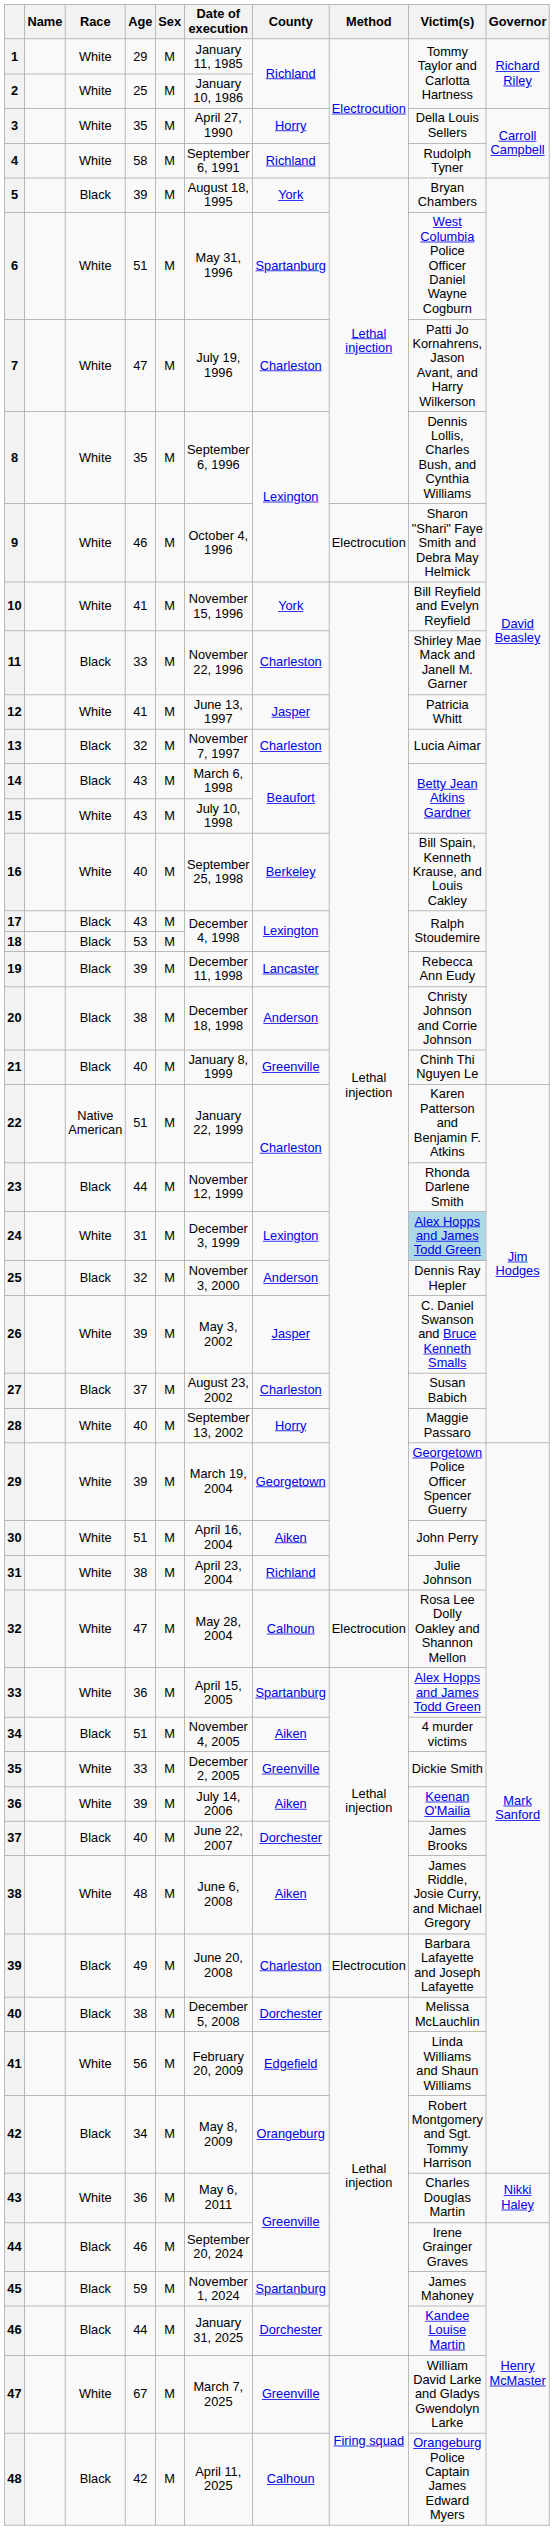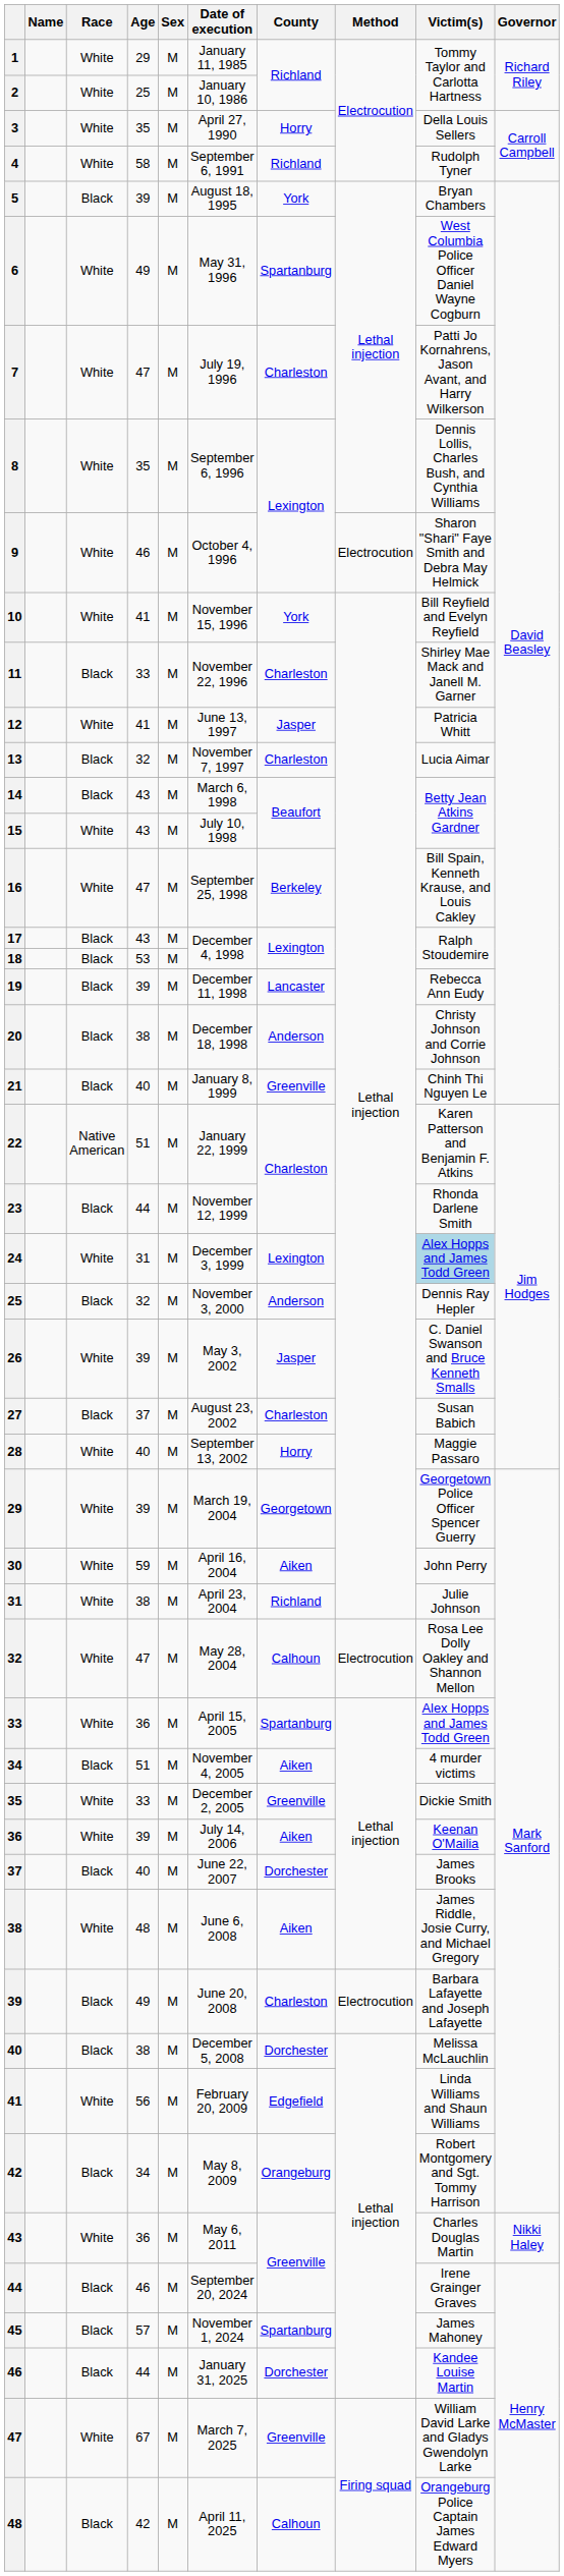6 | Age: 51 -> 49
16 | Age: 40 -> 47
30 | Age: 51 -> 59
45 | Age: 59 -> 57
